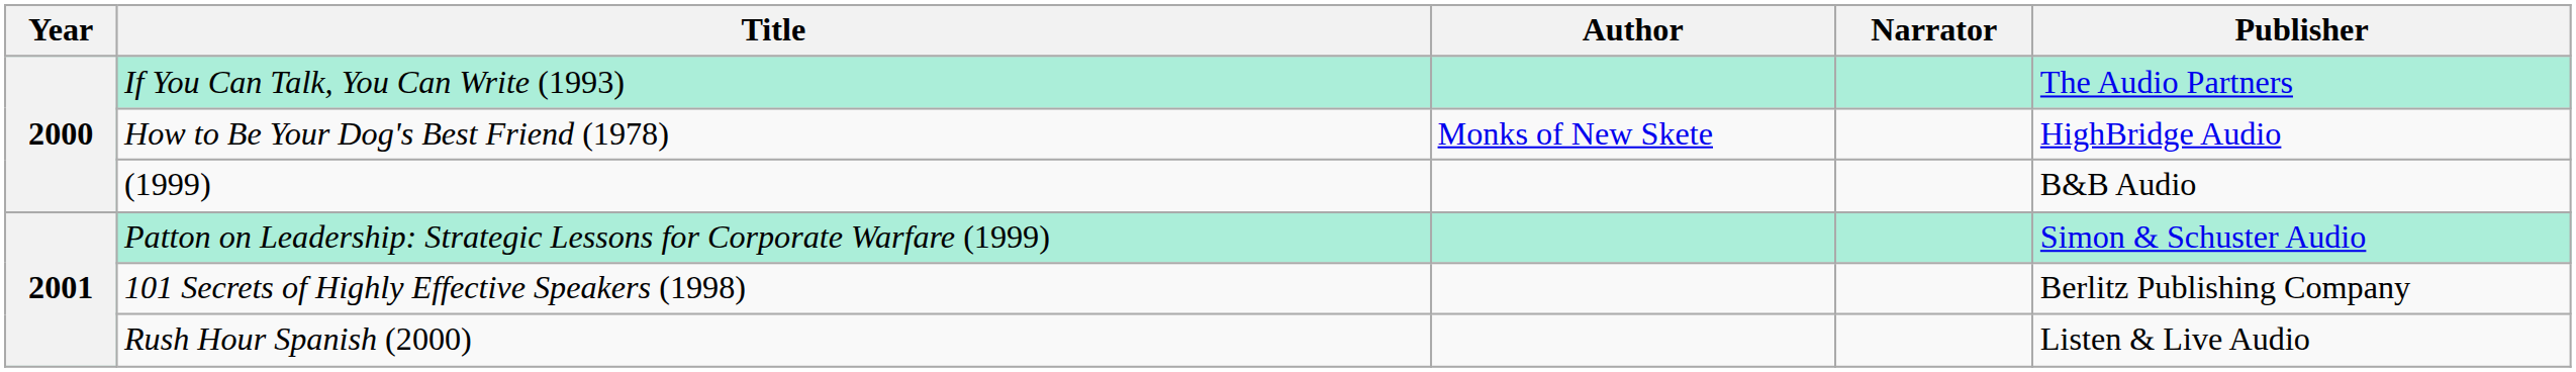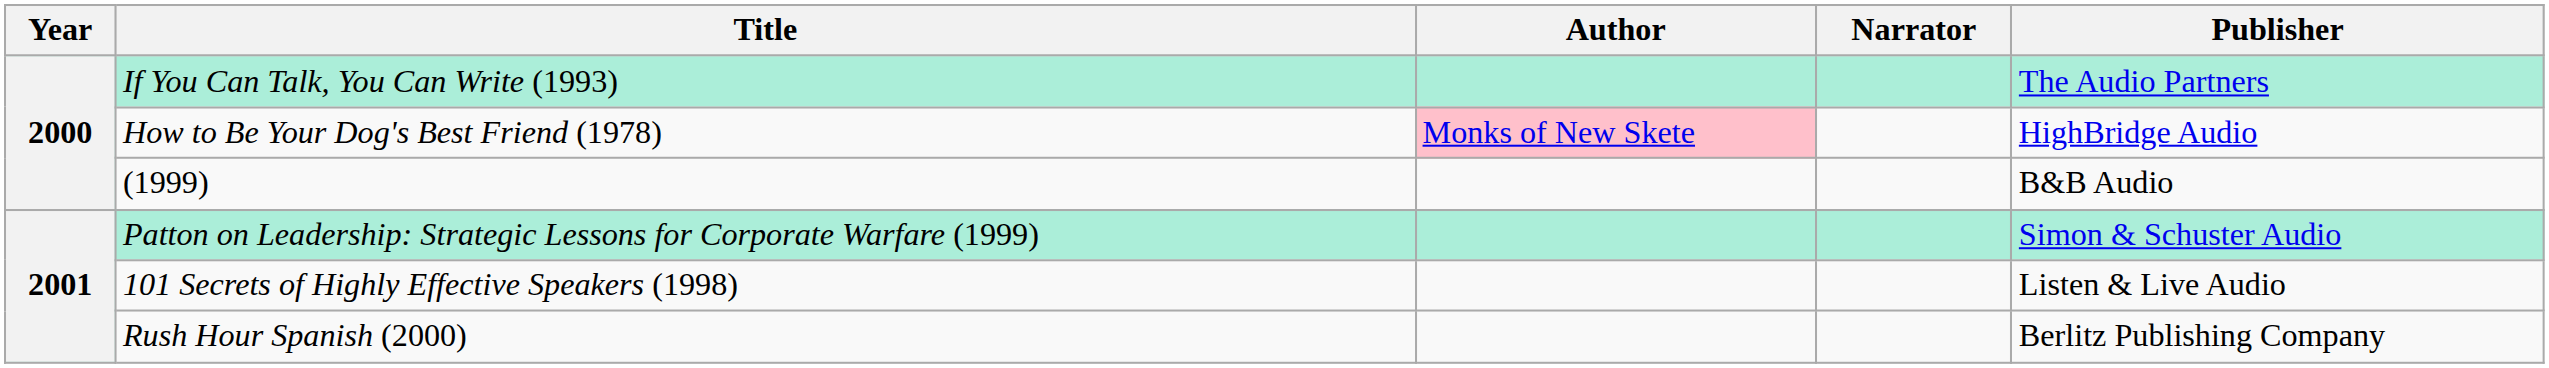How to Be Your Dog's Best Friend (1978) | Author: no background -> pink background
101 Secrets of Highly Effective Speakers (1998) | Publisher: Berlitz Publishing Company -> Listen & Live Audio
Rush Hour Spanish (2000) | Publisher: Listen & Live Audio -> Berlitz Publishing Company
